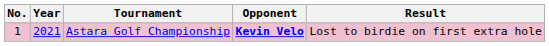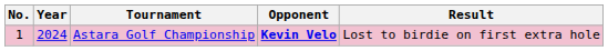Astara Golf Championship | Year: 2021 -> 2024
